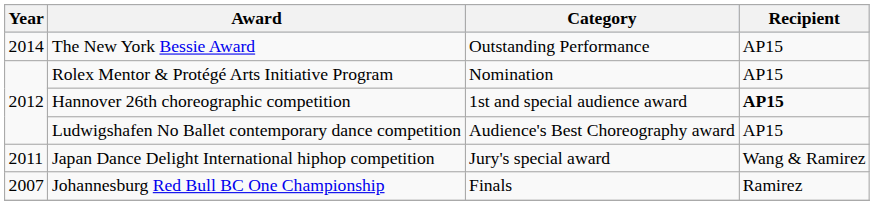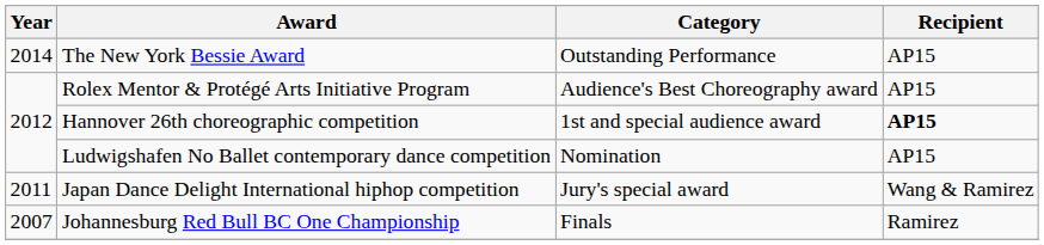Rolex Mentor & Protégé Arts Initiative Program | Category: Nomination -> Audience's Best Choreography award
Ludwigshafen No Ballet contemporary dance competition | Category: Audience's Best Choreography award -> Nomination
